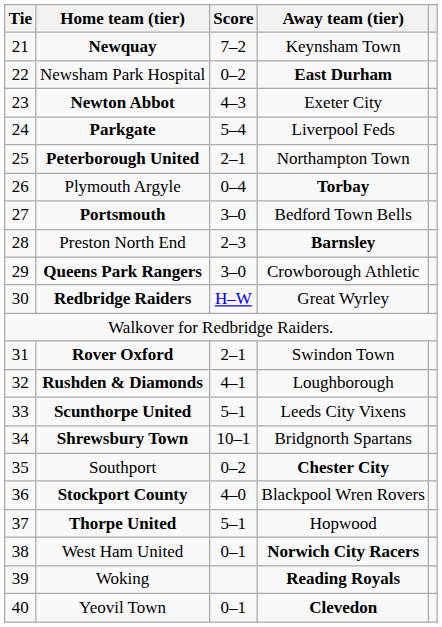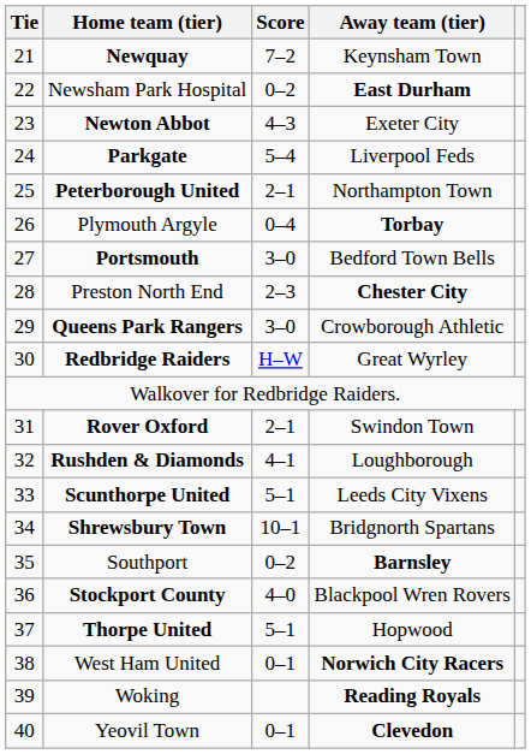Preston North End | Away team (tier): Barnsley -> Chester City
Southport | Away team (tier): Chester City -> Barnsley
